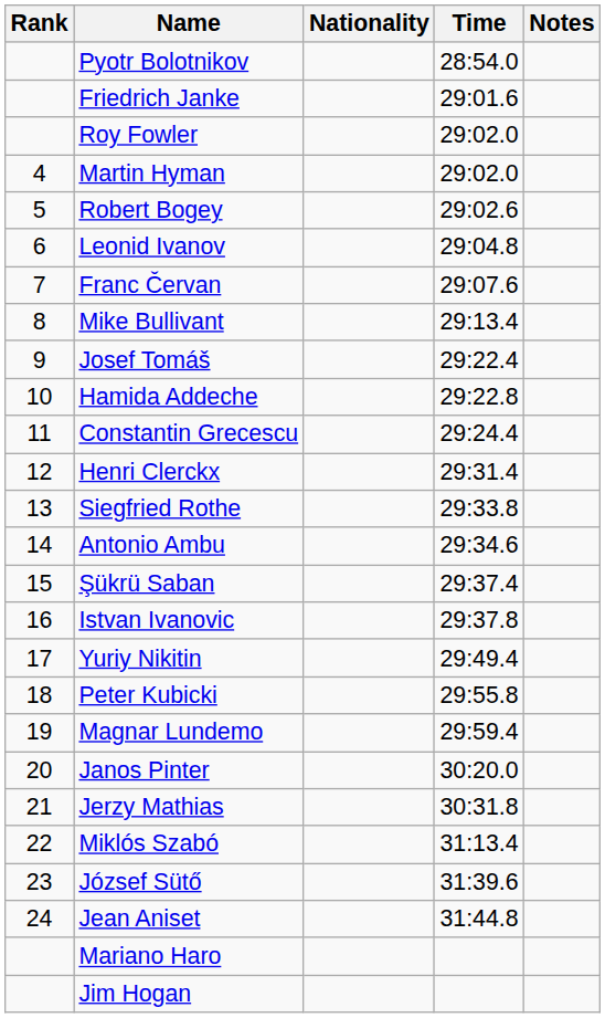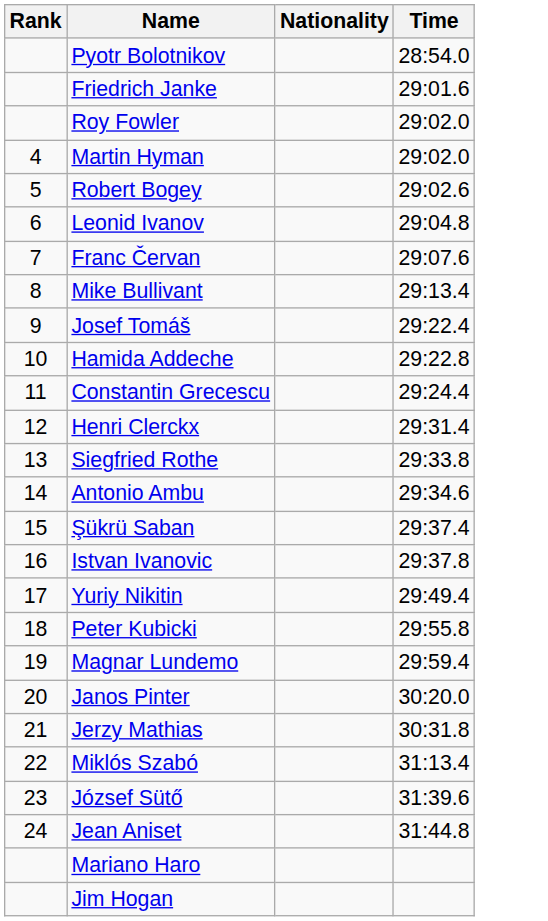- column: Notes
